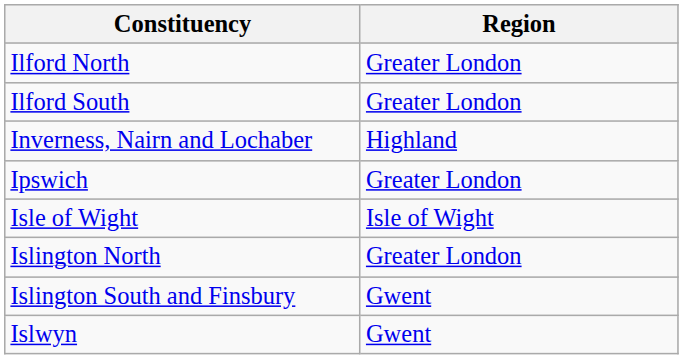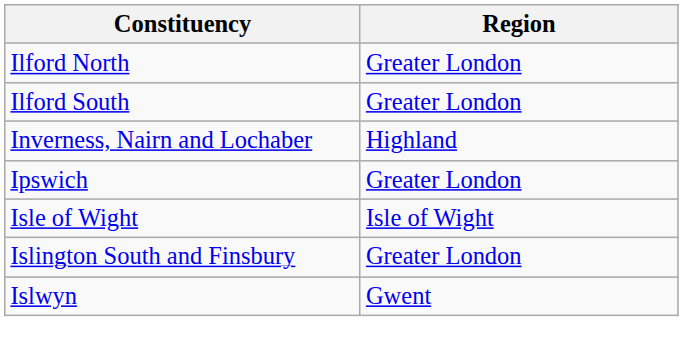- row: Islington North | Greater London
Islington South and Finsbury | Region: Gwent -> Greater London
